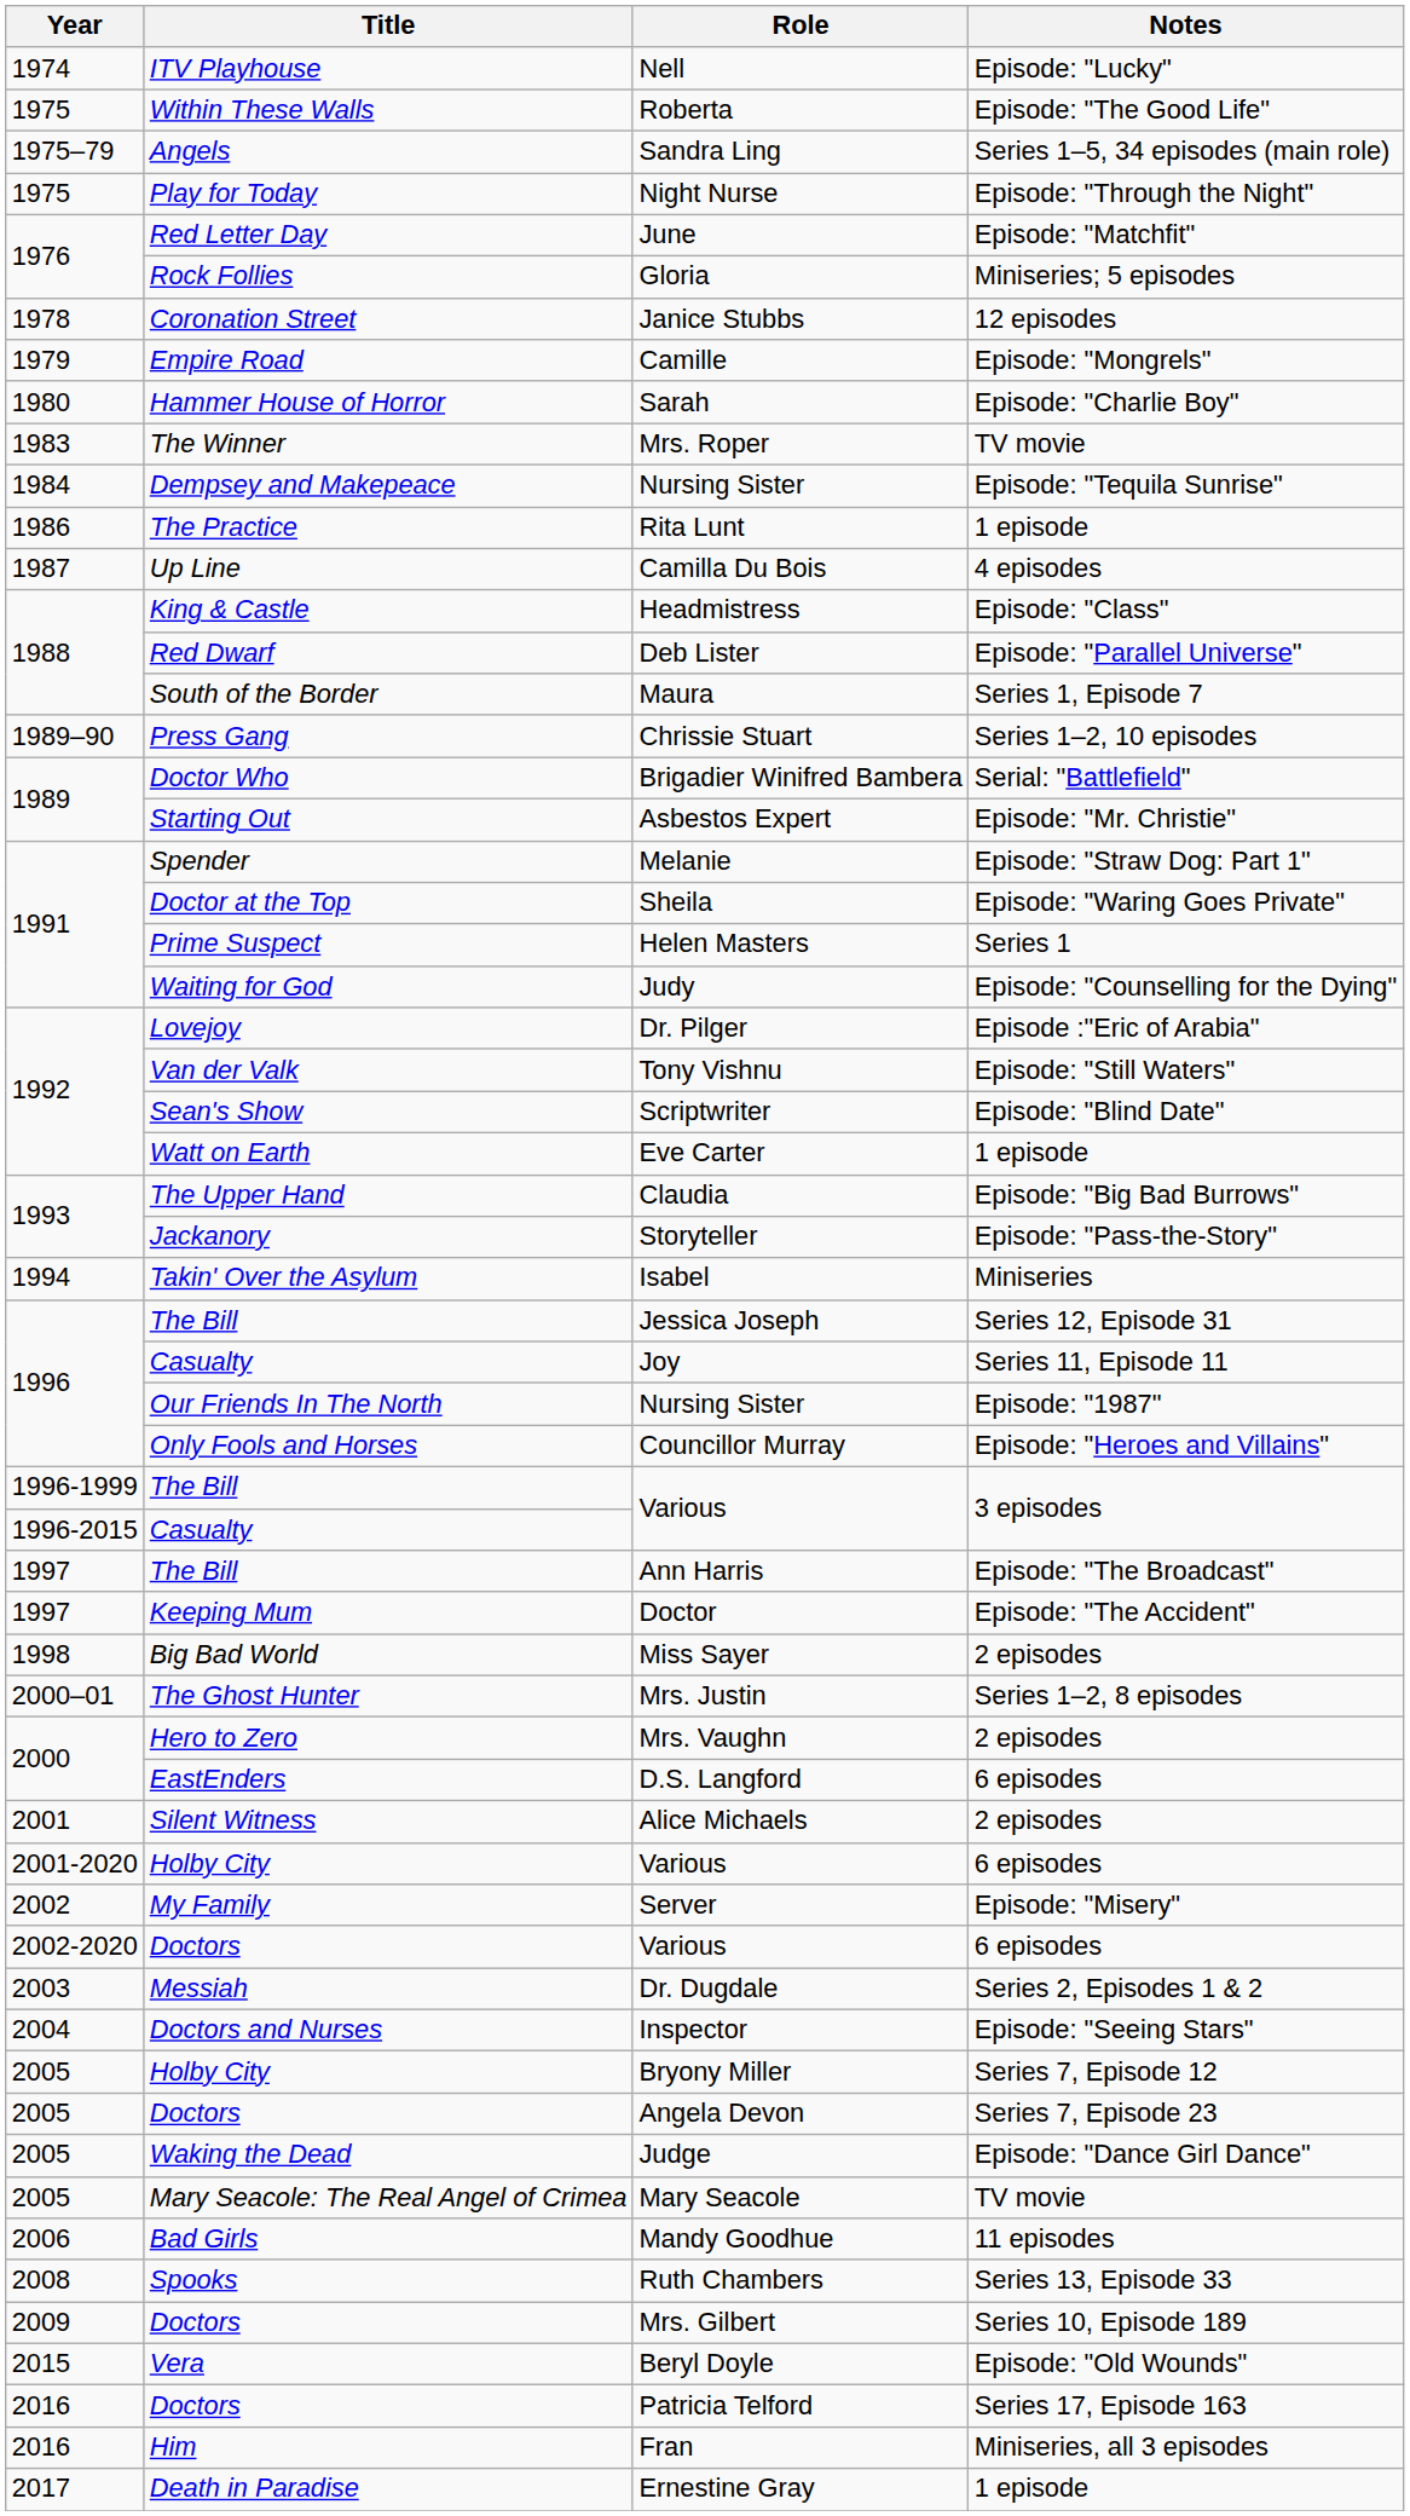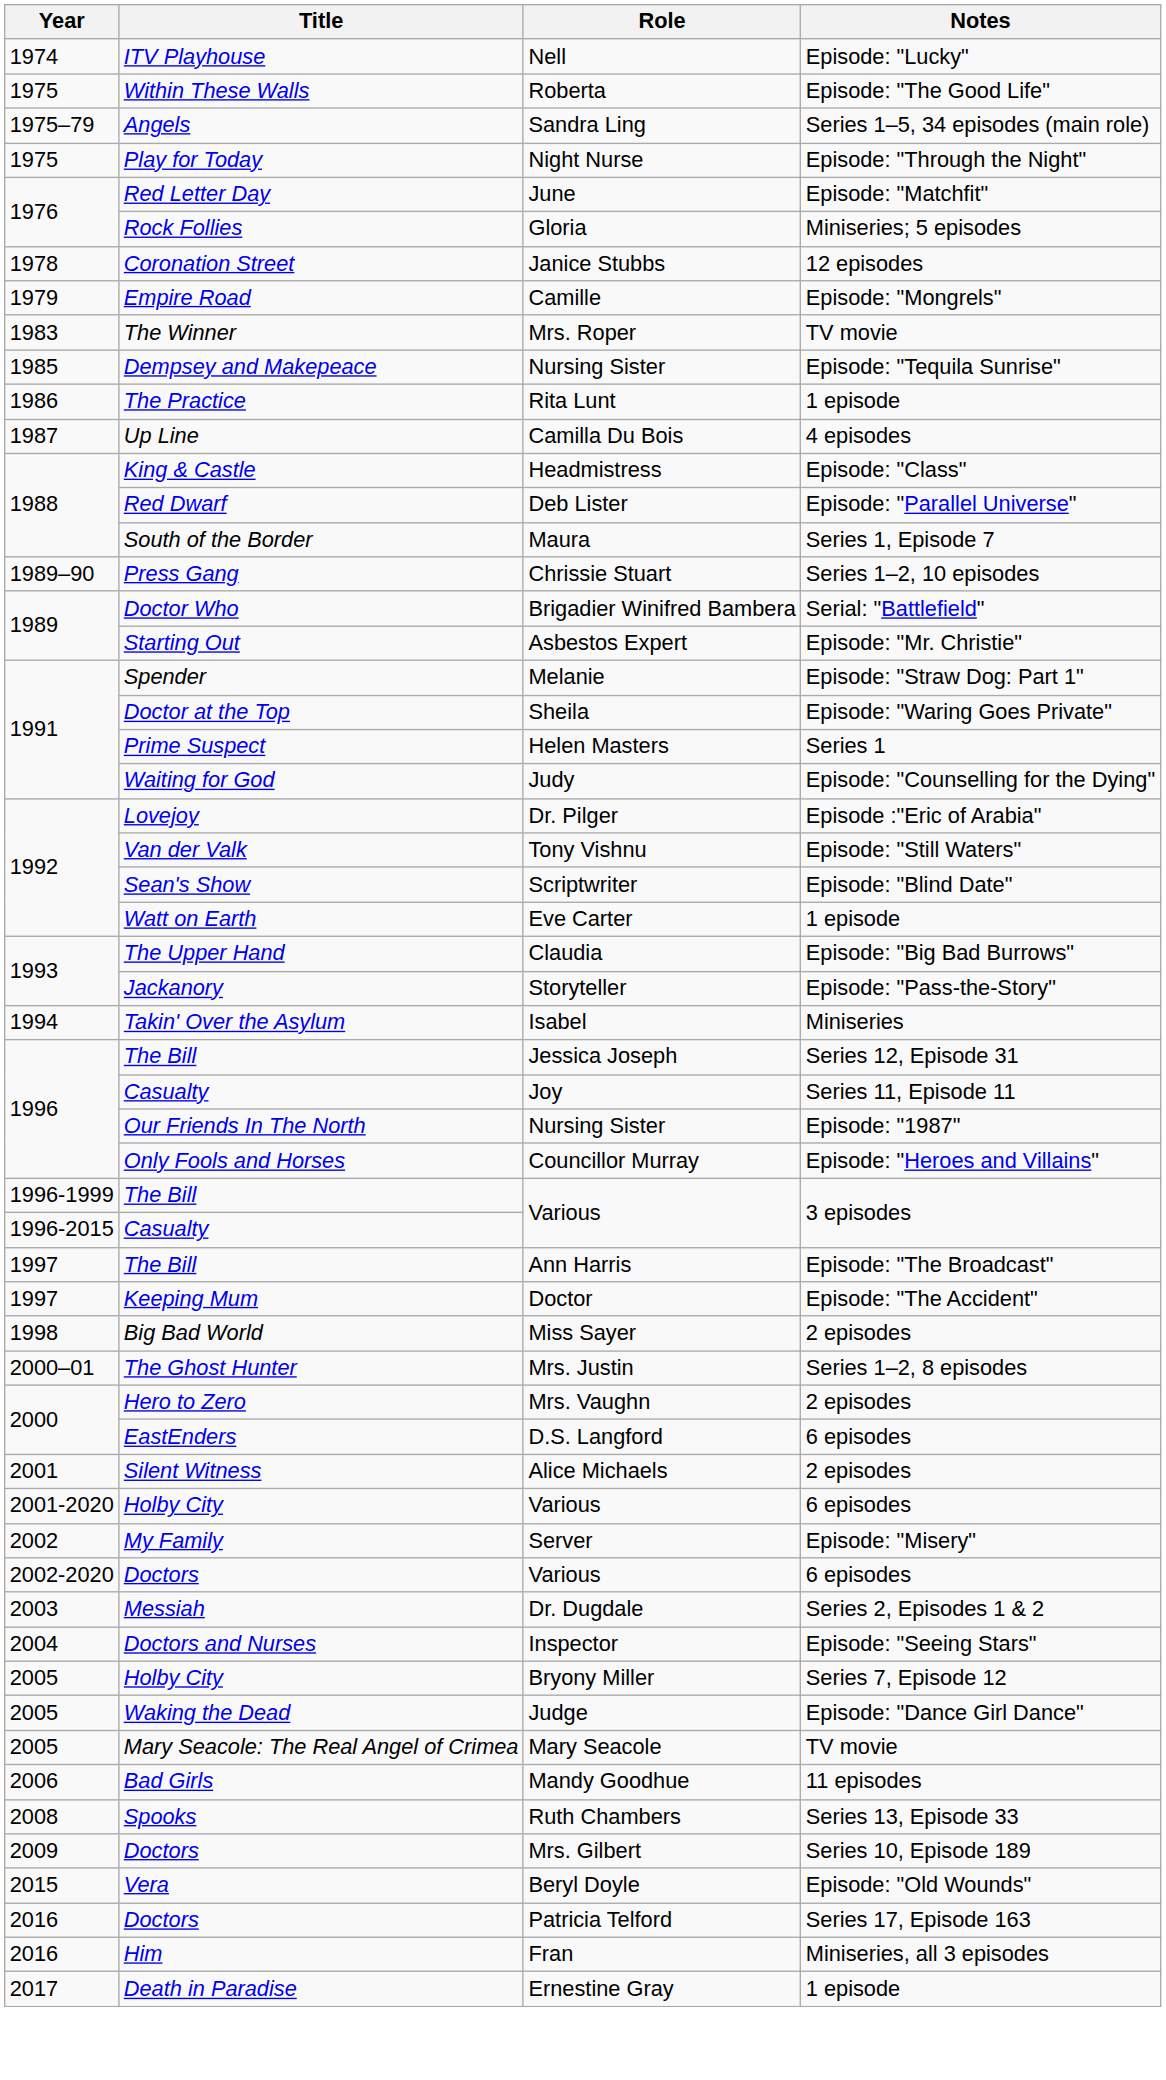- row: 1980 | Hammer House of Horror | Sarah | Episode: "Charlie Boy"
Dempsey and Makepeace / Nursing Sister | Year: 1984 -> 1985
- row: 2005 | Doctors | Angela Devon | Series 7, Episode 23
